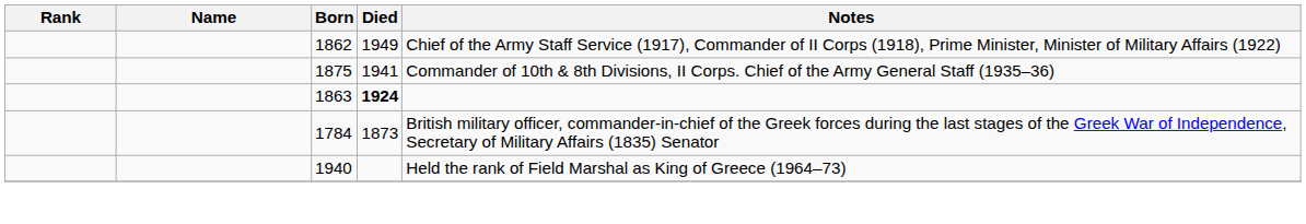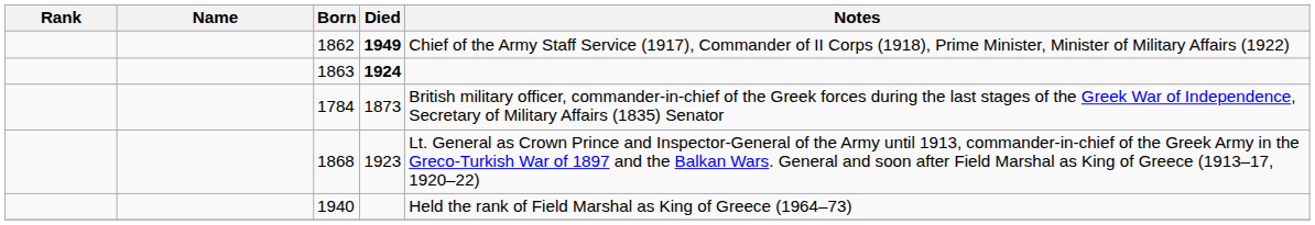1862 | Died: normal -> bold
- row: 1875 | 1941 | Commander of 10th & 8th Divisions, II Corps. Chief of the Army General Staff (1935–36)
+ row: 1868 | 1923 | Lt. General as Crown Prince and Inspector-General of the Army until 1913, commander-in-chief of the Greek Army in the Greco-Turkish War of 1897 and the Balkan Wars. General and soon after Field Marshal as King of Greece (1913–17, 1920–22)
